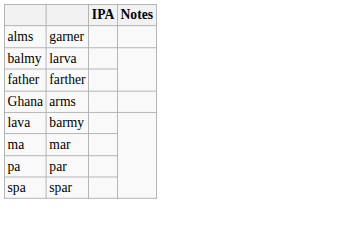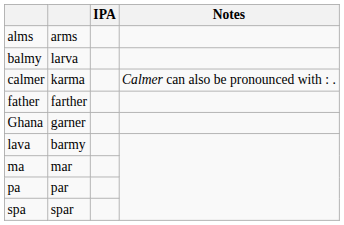alms | column 2: garner -> arms
+ row: calmer | karma | Calmer can also be pronounced with : .
Ghana | column 2: arms -> garner
